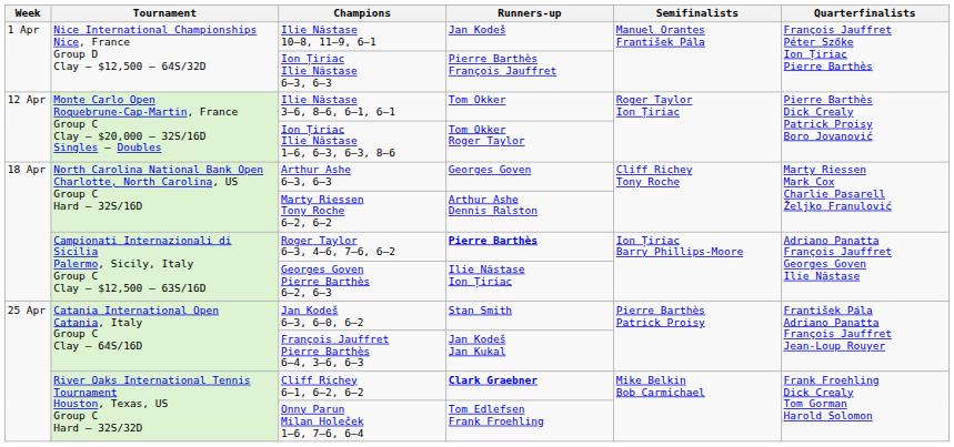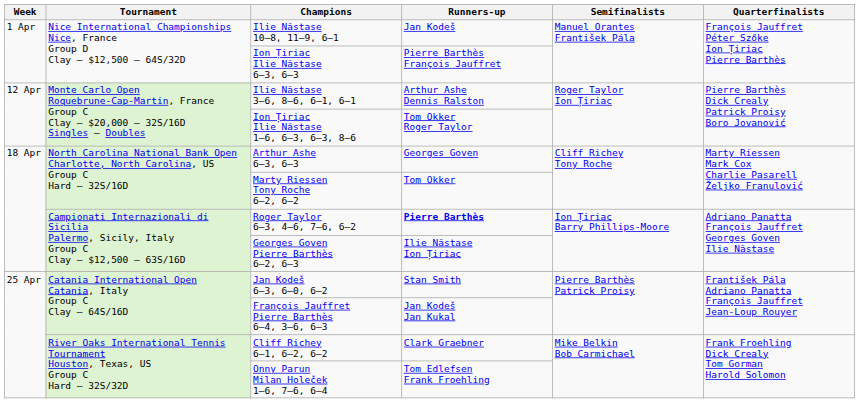Ilie Năstase 3–6, 8–6, 6–1, 6–1 | Runners-up: Tom Okker -> Arthur Ashe Dennis Ralston
Marty Riessen Tony Roche 6–2, 6–2 | Runners-up: Arthur Ashe Dennis Ralston -> Tom Okker
Cliff Richey 6–1, 6–2, 6–2 | Runners-up: bold -> normal
